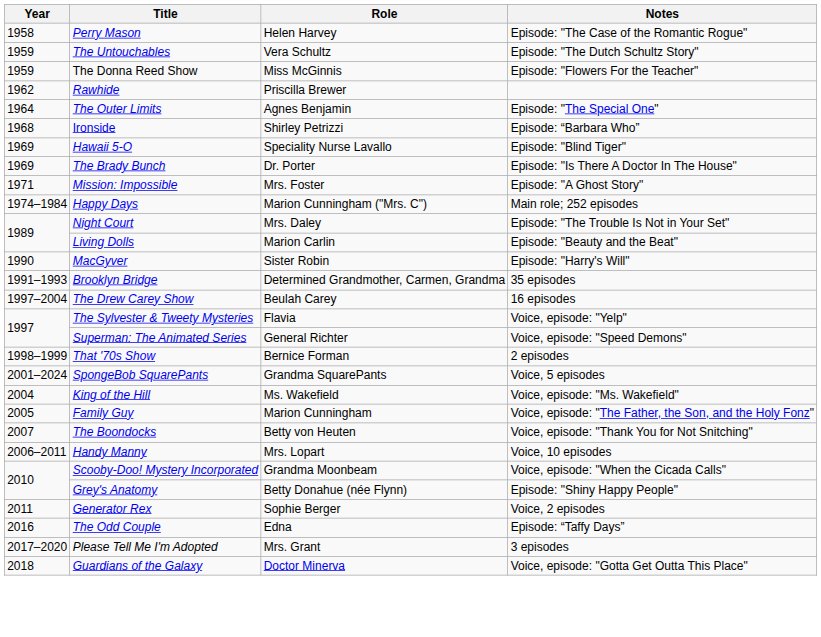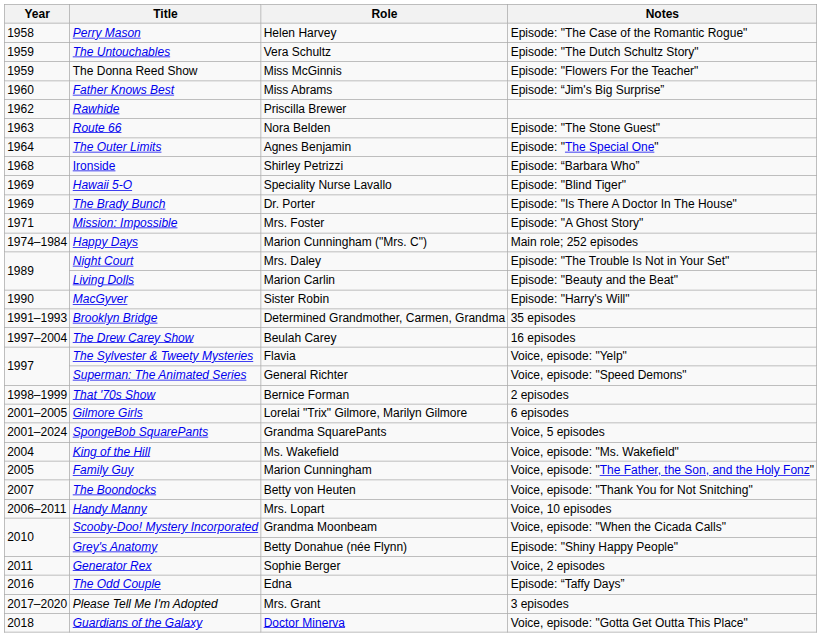+ row: 1960 | Father Knows Best | Miss Abrams | Episode: “Jim's Big Surprise”
+ row: 1963 | Route 66 | Nora Belden | Episode: "The Stone Guest"
+ row: 2001–2005 | Gilmore Girls | Lorelai "Trix" Gilmore, Marilyn Gilmore | 6 episodes
